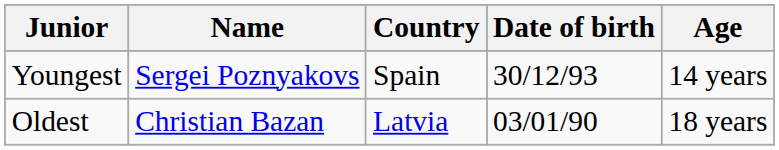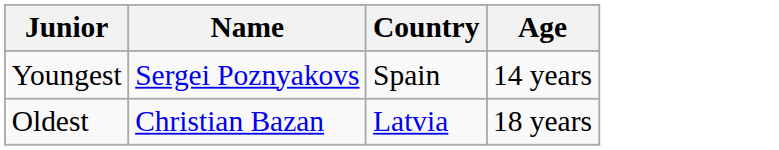- column: Date of birth | 30/12/93 | 03/01/90
